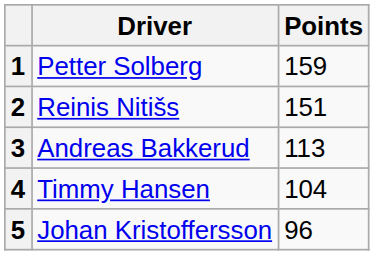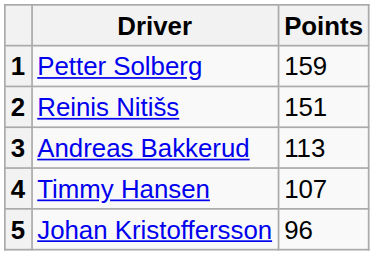4 | Points: 104 -> 107
